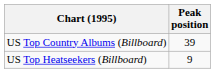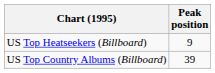rows swapped: US Top Country Albums (Billboard) <-> US Top Heatseekers (Billboard)
